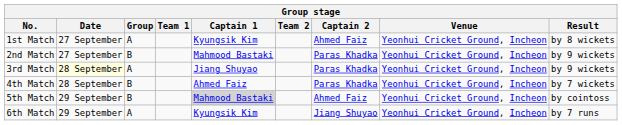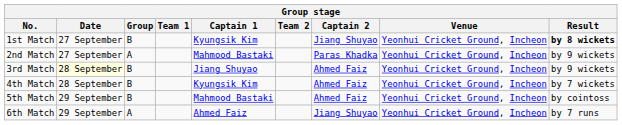1st Match | Group: A -> B
1st Match | Captain 2: Ahmed Faiz -> Jiang Shuyao
1st Match | Result: normal -> bold
2nd Match | Group: B -> A
3rd Match | Group: A -> B
3rd Match | Captain 2: Paras Khadka -> Ahmed Faiz
4th Match | Captain 1: Ahmed Faiz -> Kyungsik Kim
4th Match | Captain 2: Paras Khadka -> Ahmed Faiz
5th Match | Captain 1: lightgrey background -> no background
6th Match | Captain 1: Kyungsik Kim -> Ahmed Faiz
